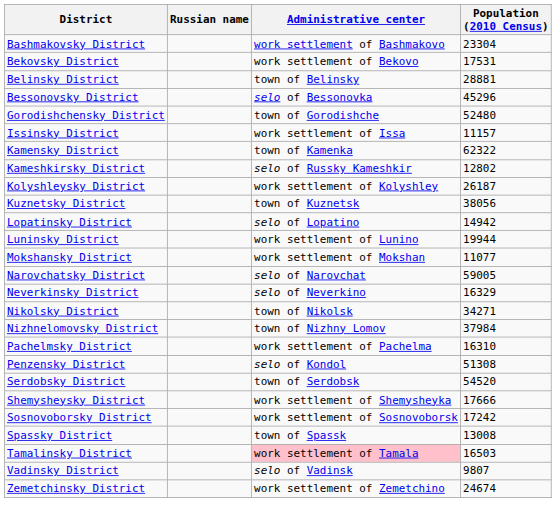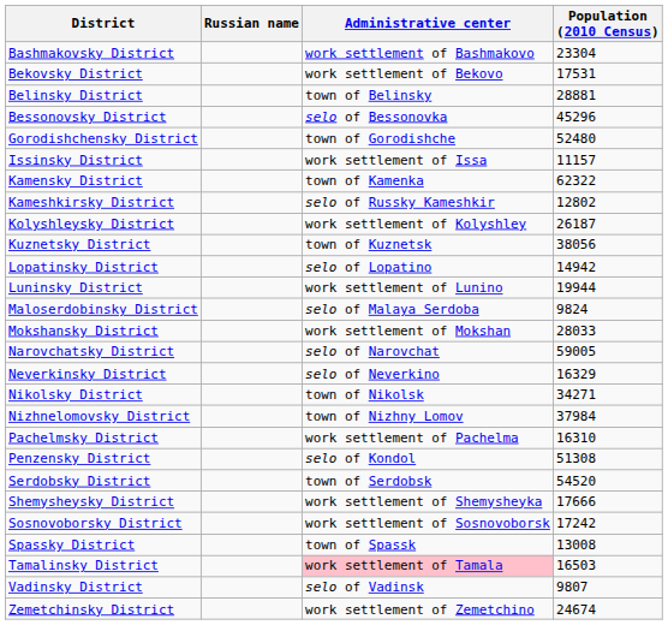+ row: Maloserdobinsky District | selo of Malaya Serdoba | 9824
Mokshansky District | Population (2010 Census): 11077 -> 28033
